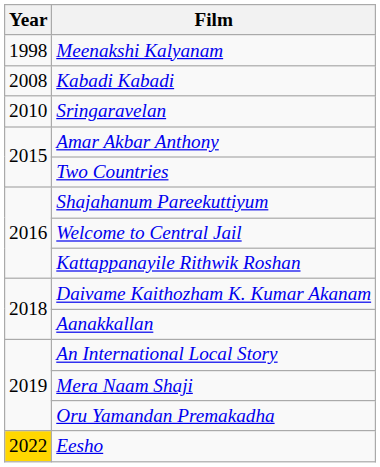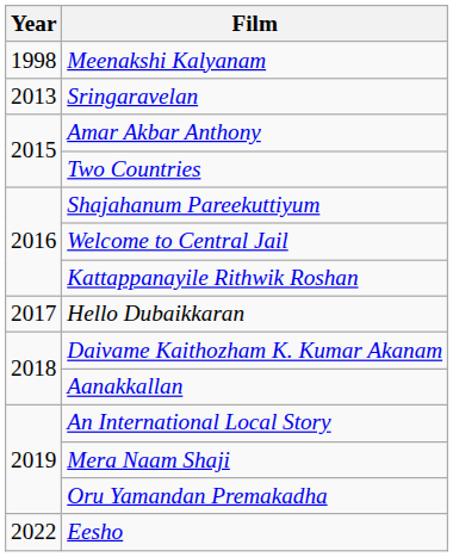- row: 2008 | Kabadi Kabadi
Sringaravelan | Year: 2010 -> 2013
+ row: 2017 | Hello Dubaikkaran
Eesho | Year: gold background -> no background
